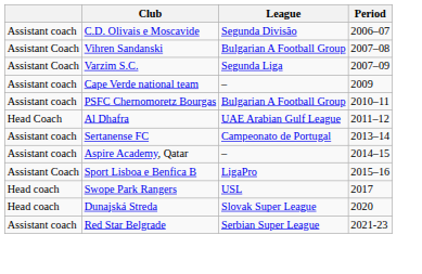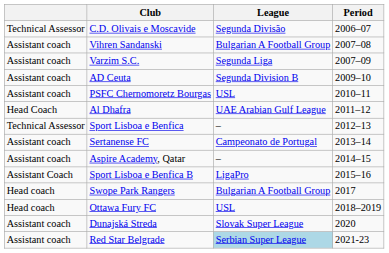C.D. Olivais e Moscavide | column 1: Assistant coach -> Technical Assessor
Vihren Sandanski | column 1: Assistant Coach -> Assistant coach
Varzim S.C. | column 1: Assistant Coach -> Assistant coach
- row: Assistant coach | Cape Verde national team | – | 2009
+ row: Assistant coach | AD Ceuta | Segunda Division B | 2009–10
PSFC Chernomoretz Bourgas | League: Bulgarian A Football Group -> USL
+ row: Technical Assessor | Sport Lisboa e Benfica | – | 2012–13
Swope Park Rangers | League: USL -> Bulgarian A Football Group
+ row: Head coach | Ottawa Fury FC | USL | 2018–2019
Dunajská Streda | column 1: Head coach -> Assistant coach
Red Star Belgrade | League: no background -> lightblue background
